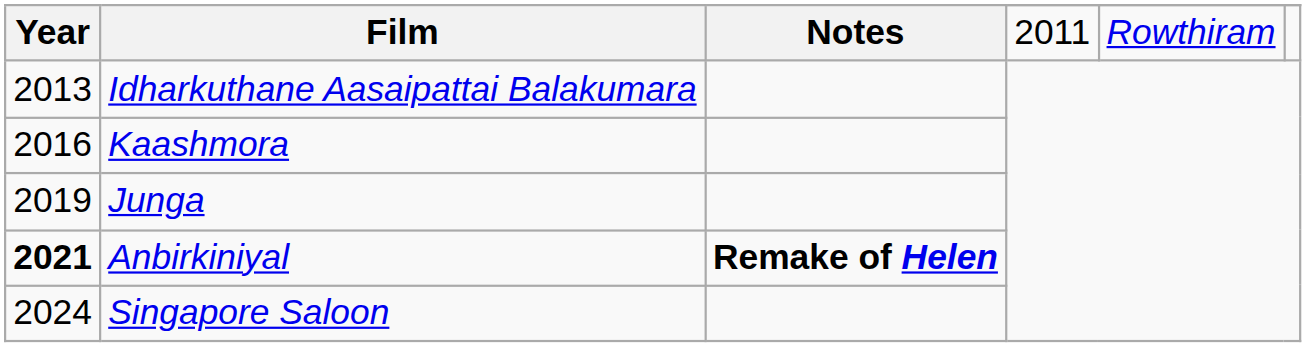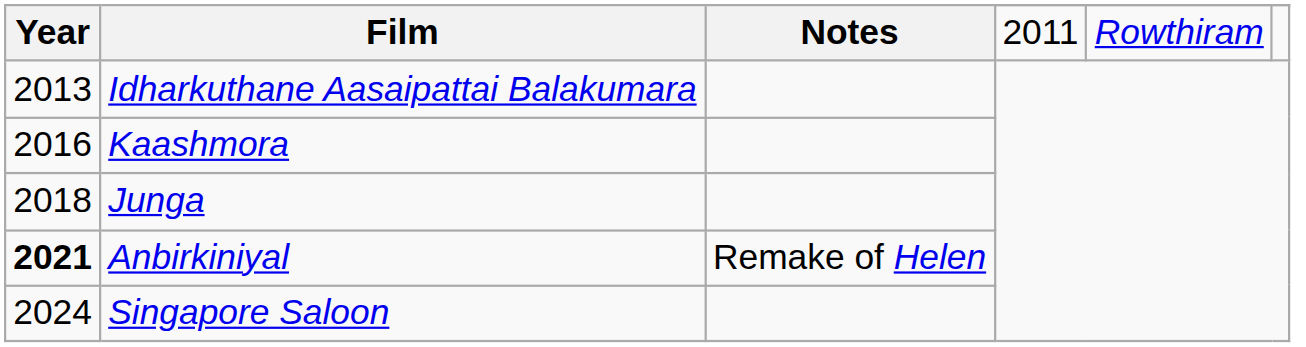Junga | Year: 2019 -> 2018
Anbirkiniyal | Notes: bold -> normal
